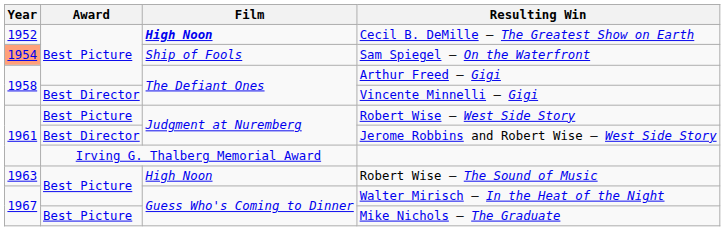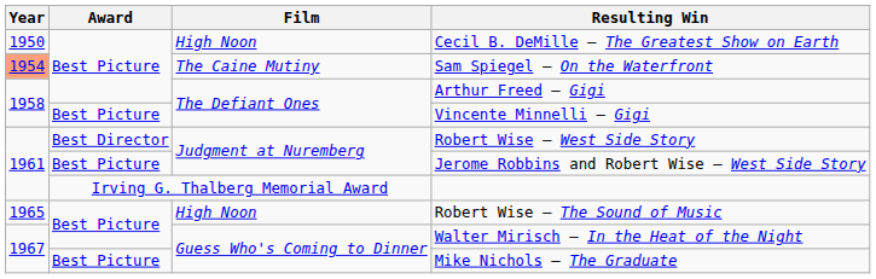Cecil B. DeMille – The Greatest Show on Earth | Year: 1952 -> 1950
Cecil B. DeMille – The Greatest Show on Earth | Film: bold -> normal
Sam Spiegel – On the Waterfront | Film: Ship of Fools -> The Caine Mutiny
Vincente Minnelli – Gigi | Award: Best Director -> Best Picture
Robert Wise – West Side Story | Award: Best Picture -> Best Director
Jerome Robbins and Robert Wise – West Side Story | Award: Best Director -> Best Picture
Robert Wise – The Sound of Music | Year: 1963 -> 1965
